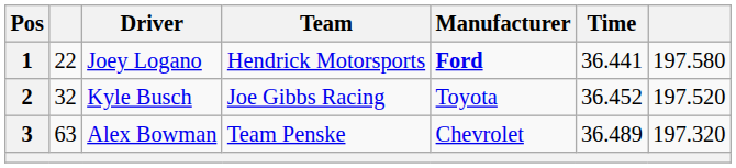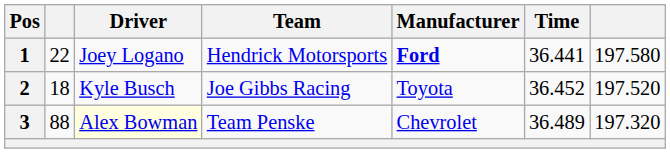2 | column 2: 32 -> 18
3 | column 2: 63 -> 88
3 | Driver: no background -> lightyellow background
